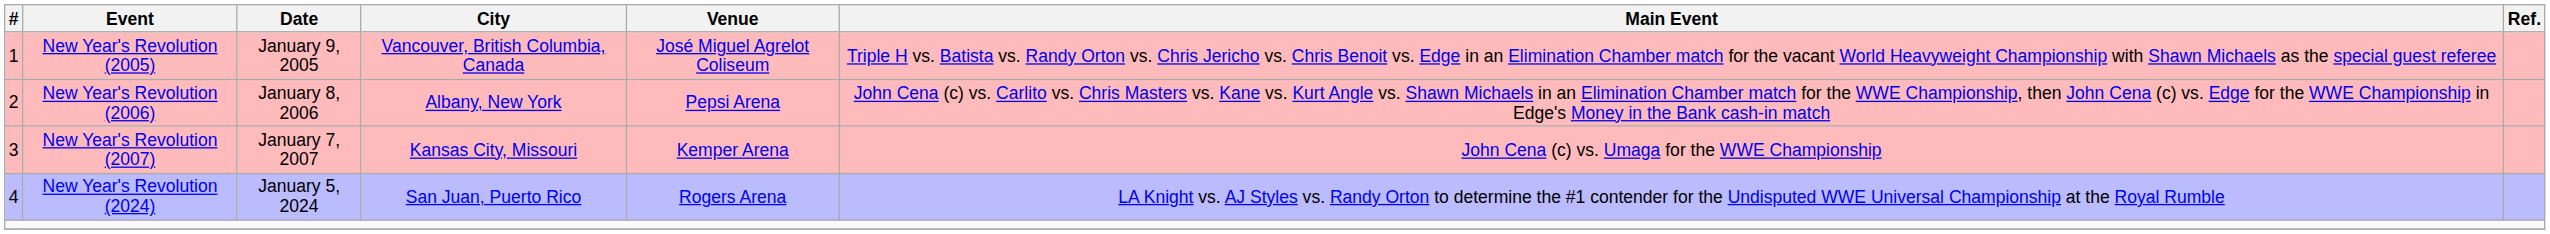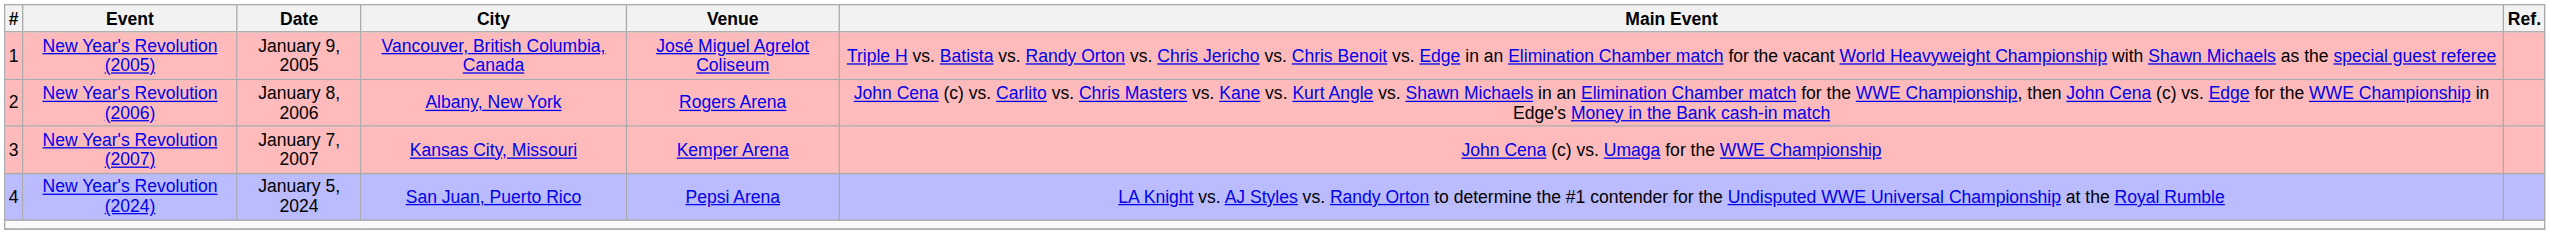New Year's Revolution (2006) | Venue: Pepsi Arena -> Rogers Arena
New Year's Revolution (2024) | Venue: Rogers Arena -> Pepsi Arena
